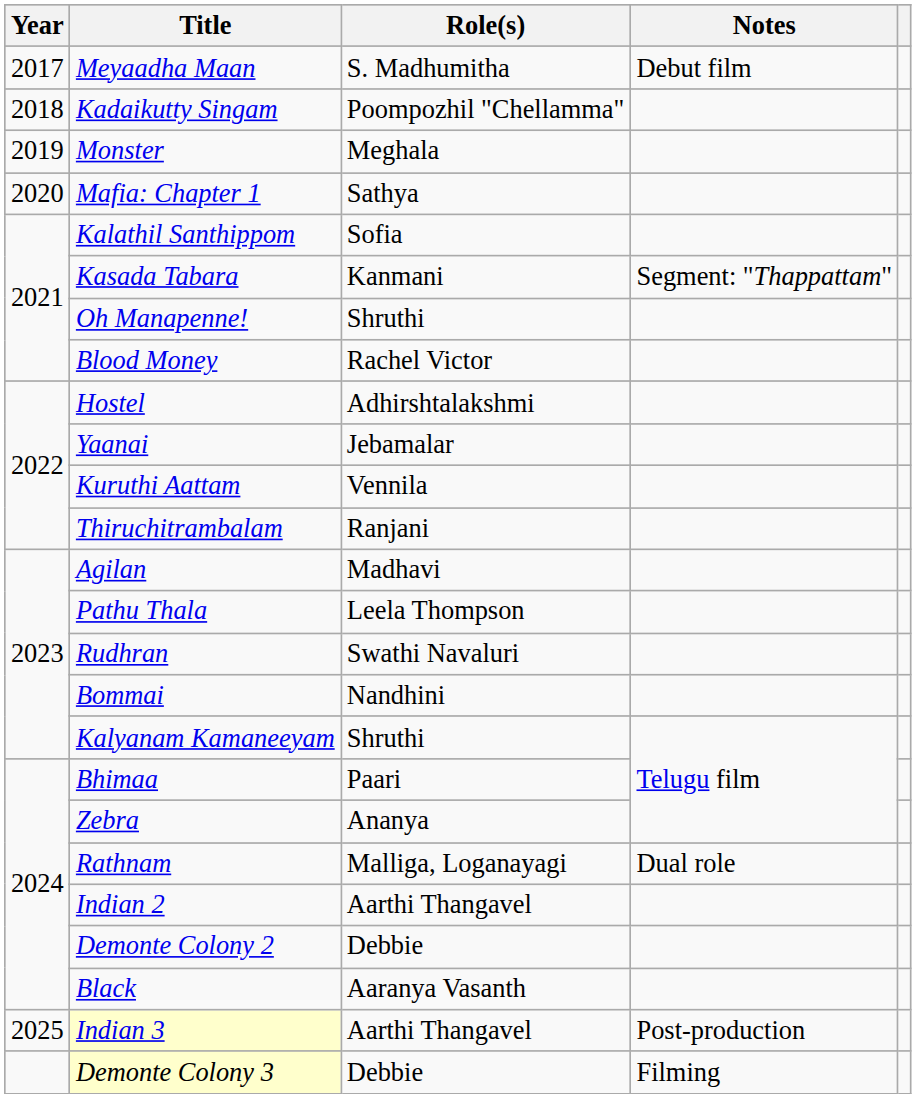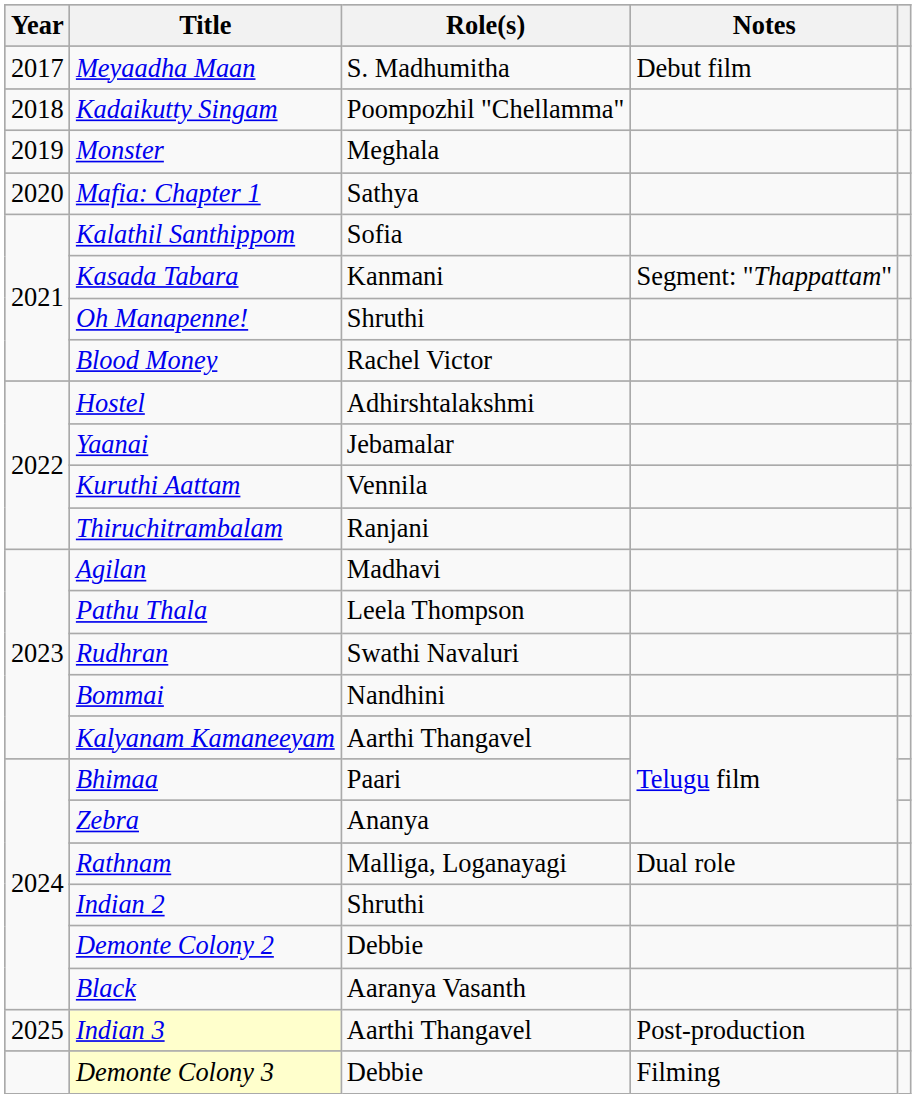Kalyanam Kamaneeyam | Role(s): Shruthi -> Aarthi Thangavel
Indian 2 | Role(s): Aarthi Thangavel -> Shruthi
